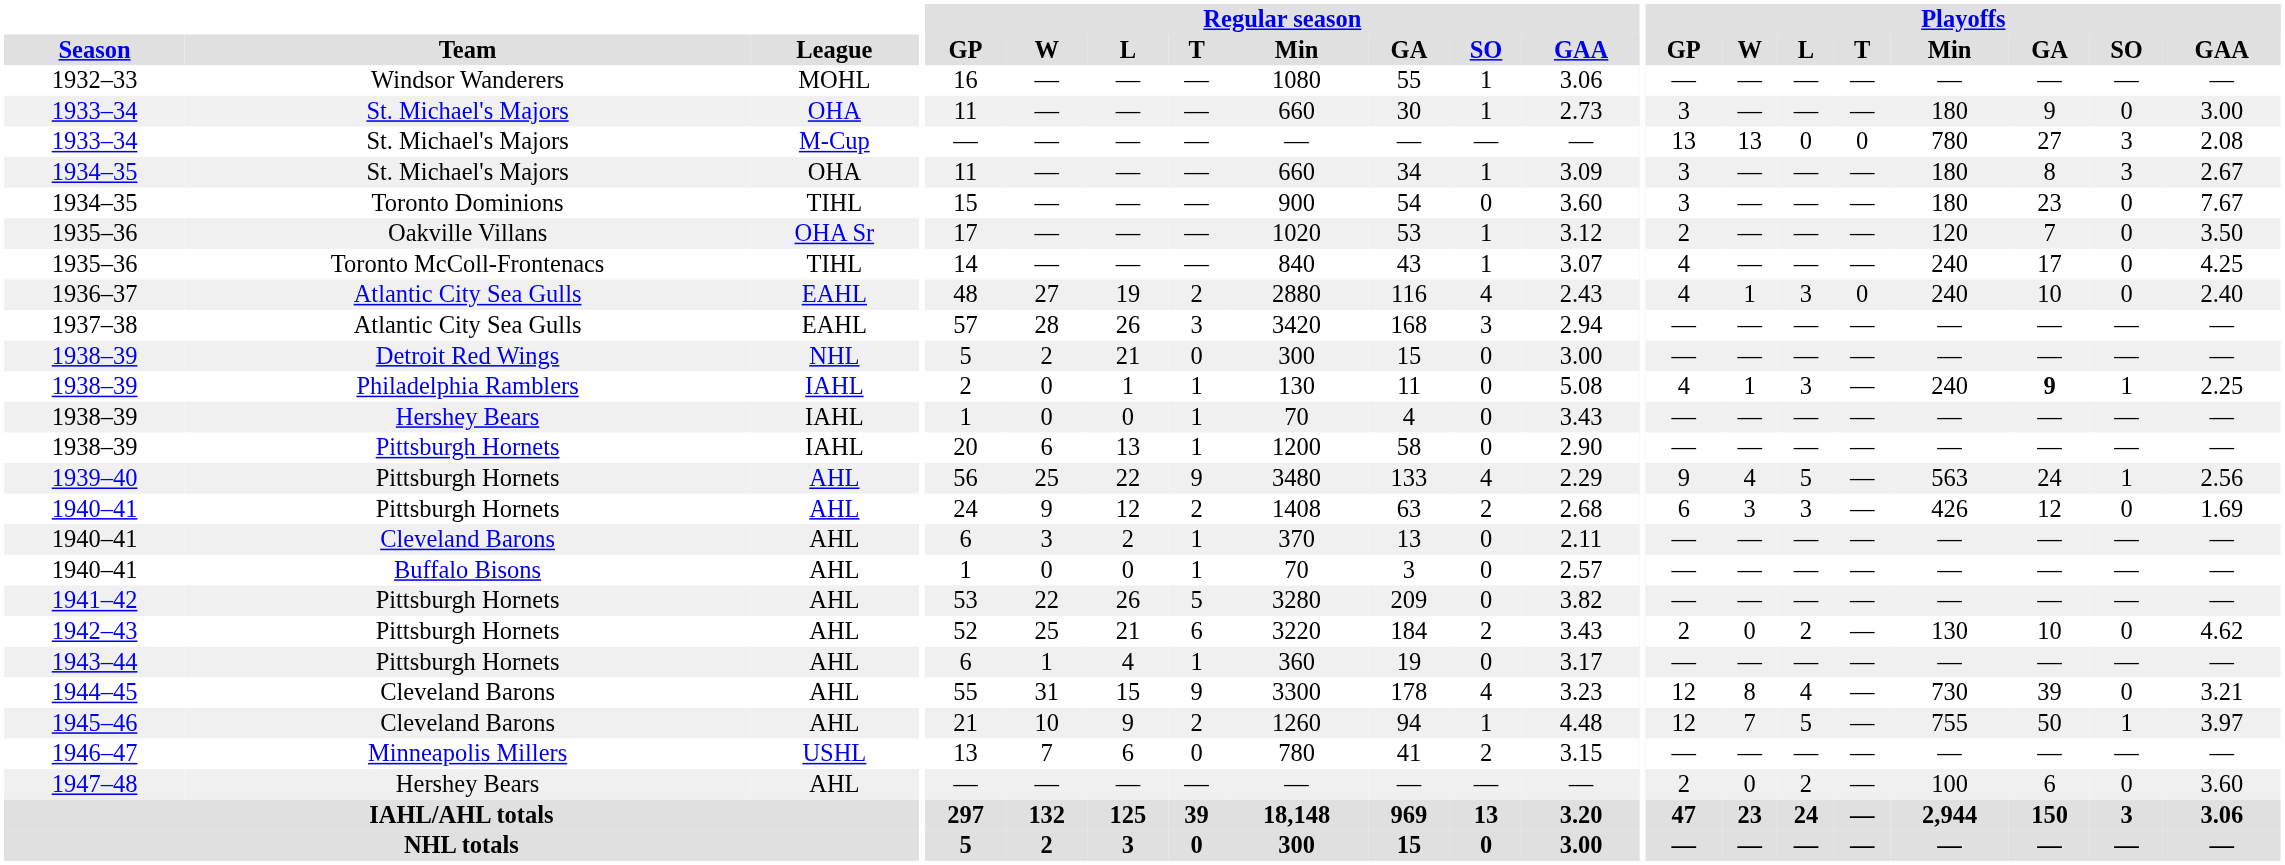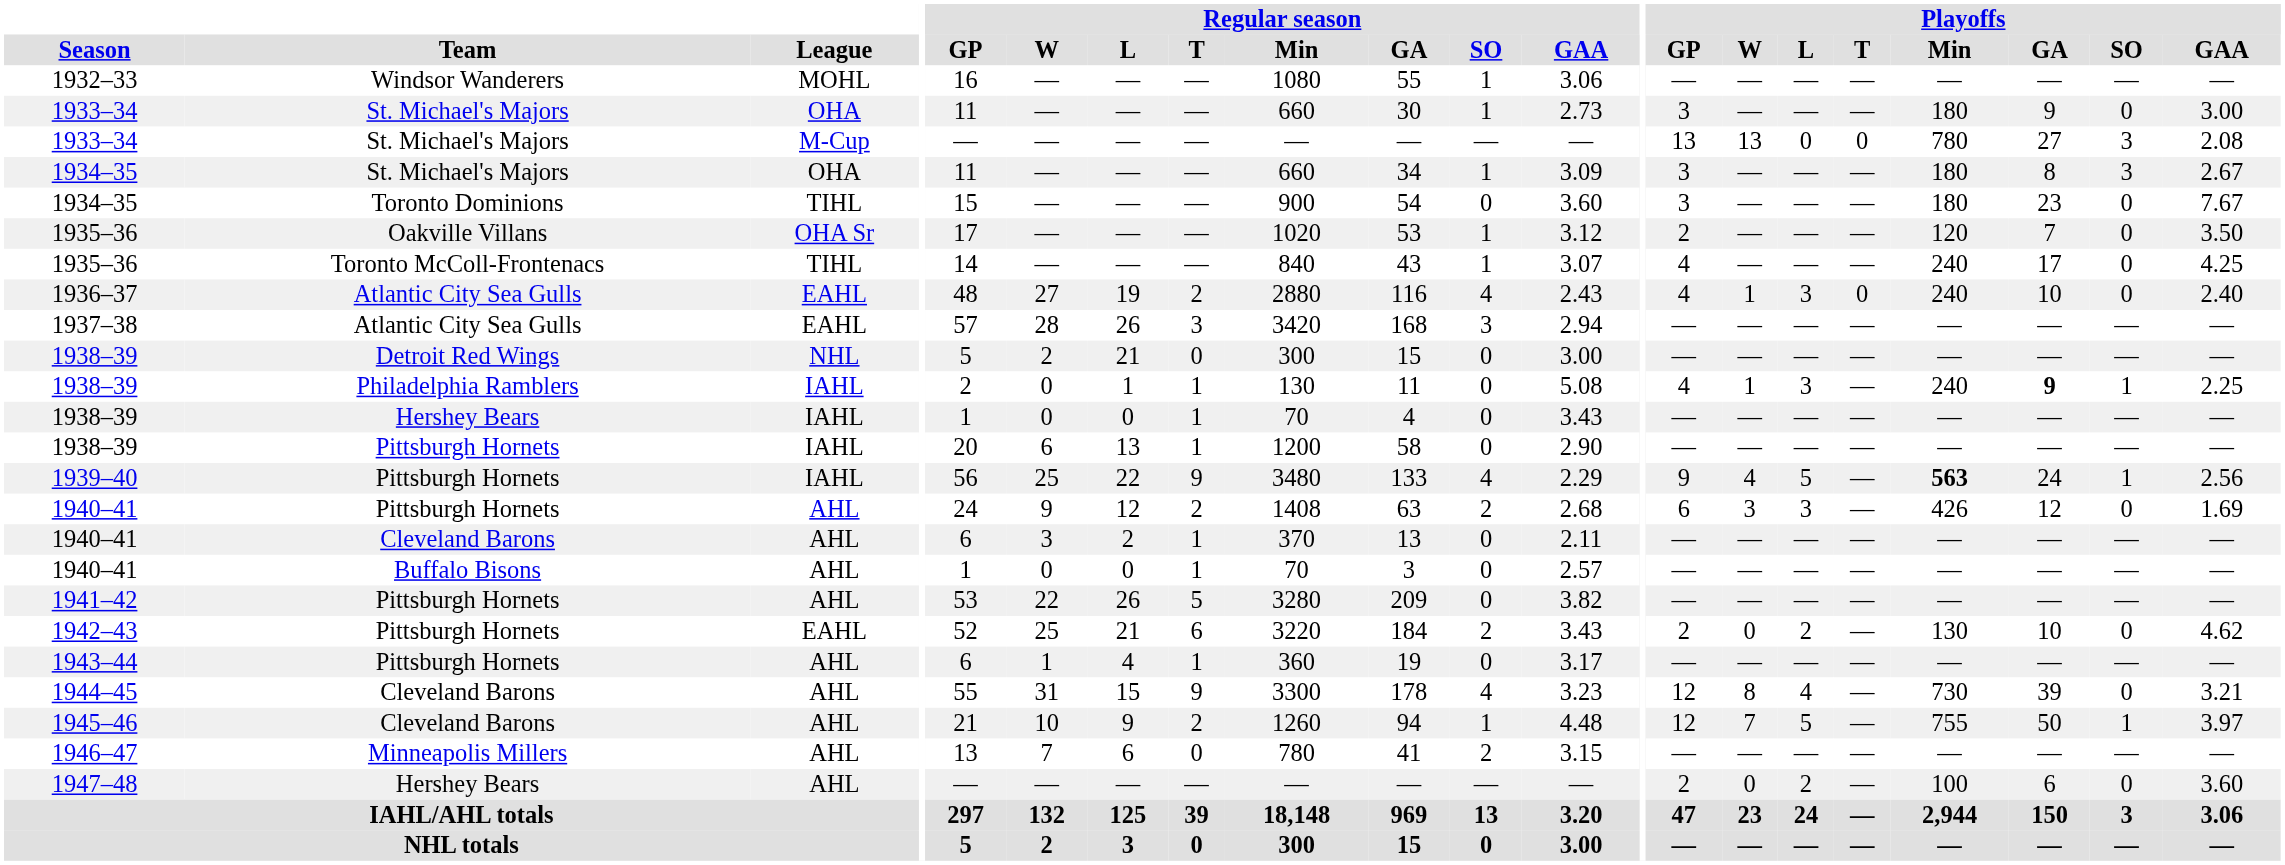1939–40 | League: AHL -> IAHL
1939–40 | Playoffs / Min: normal -> bold
1942–43 | League: AHL -> EAHL
1946–47 | League: USHL -> AHL
